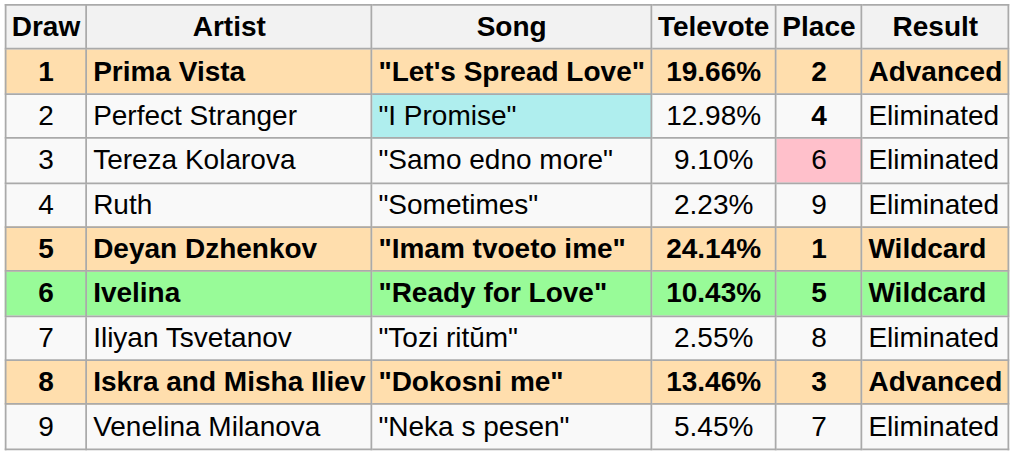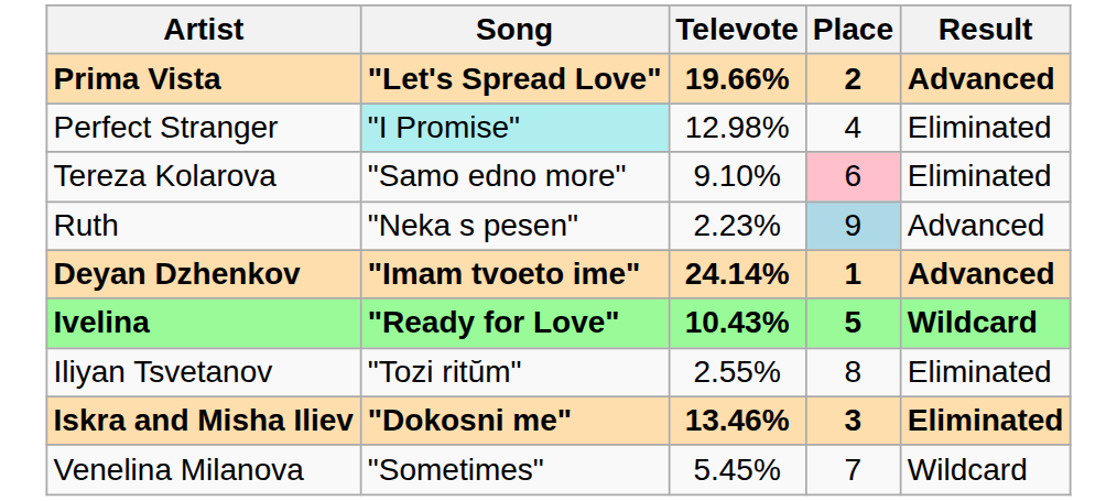- column: Draw | 1 | 2 | 3 | 4 | 5 | 6 | 7 | 8 | 9
Perfect Stranger | Place: bold -> normal
Ruth | Song: "Sometimes" -> "Neka s pesen"
Ruth | Place: no background -> lightblue background
Ruth | Result: Eliminated -> Advanced
Deyan Dzhenkov | Result: Wildcard -> Advanced
Iskra and Misha Iliev | Result: Advanced -> Eliminated
Venelina Milanova | Song: "Neka s pesen" -> "Sometimes"
Venelina Milanova | Result: Eliminated -> Wildcard
